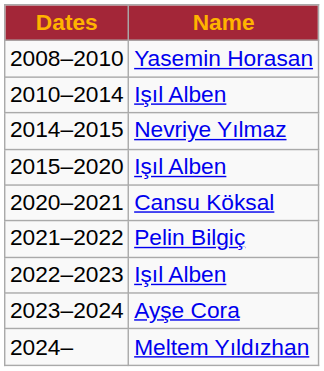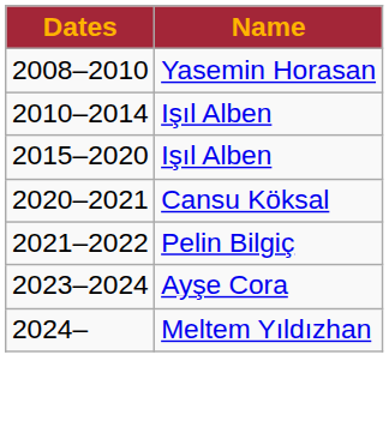- row: 2014–2015 | Nevriye Yılmaz
- row: 2022–2023 | Işıl Alben
